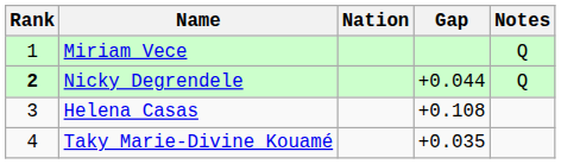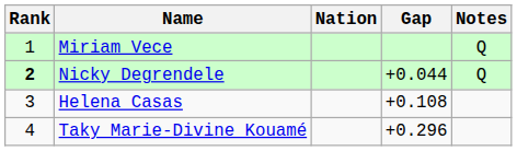Taky Marie-Divine Kouamé | Gap: +0.035 -> +0.296
